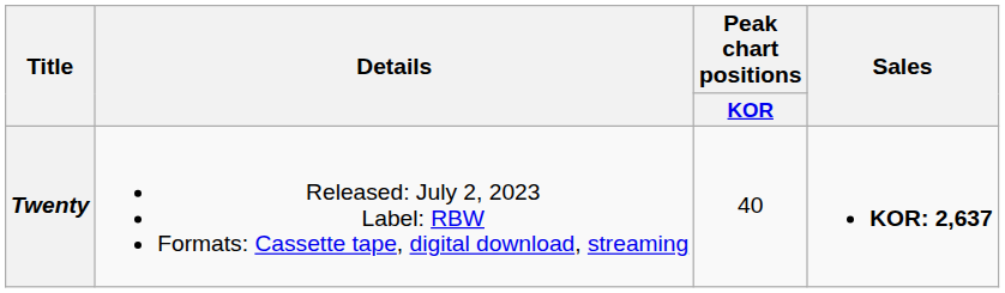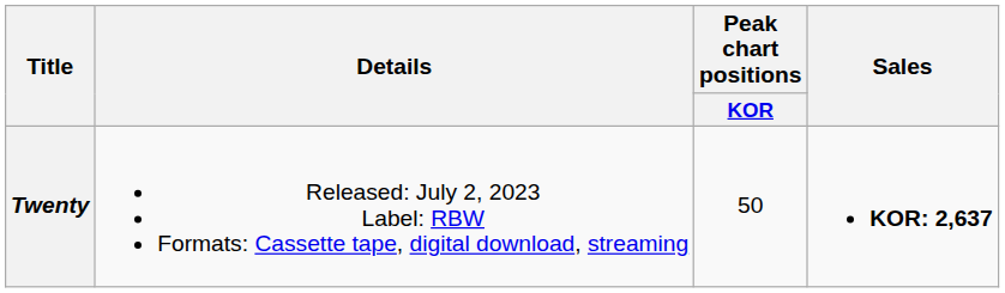Twenty | Peak chart positions / KOR: 40 -> 50
